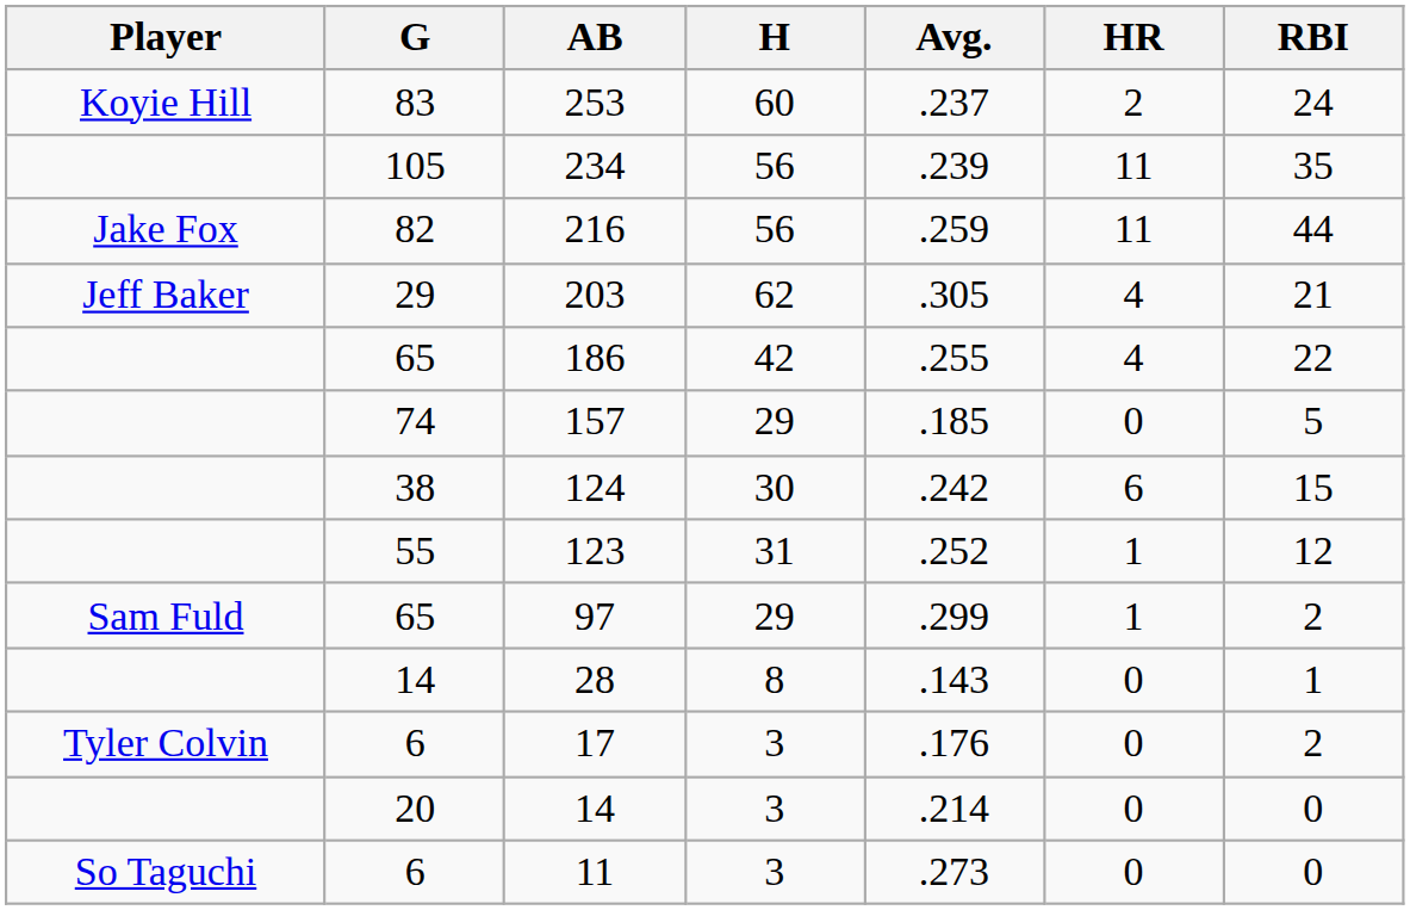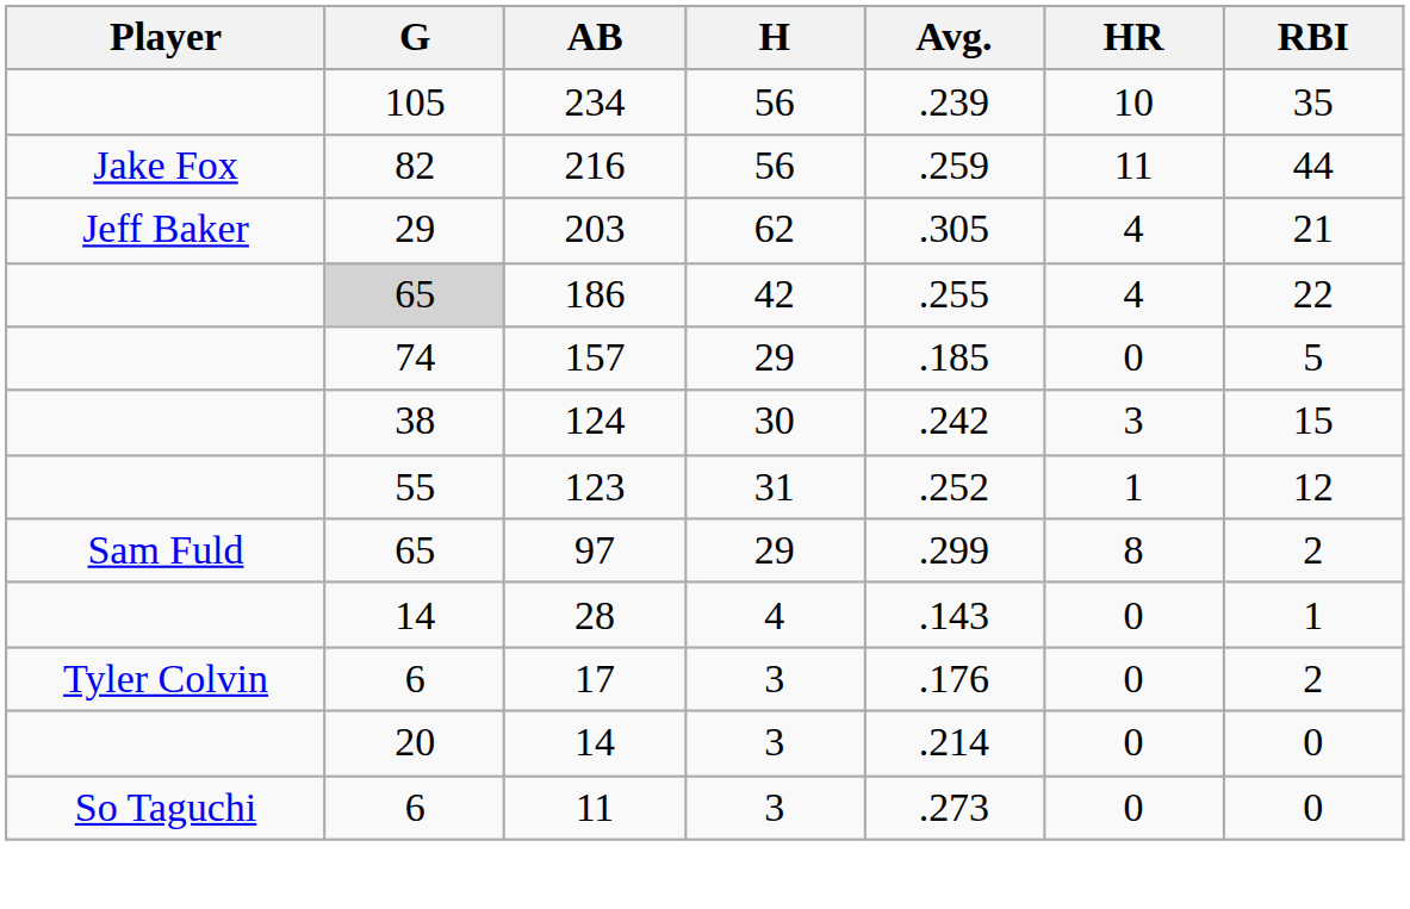- row: Koyie Hill | 83 | 253 | 60 | .237 | 2 | 24
234 | HR: 11 -> 10
186 | G: no background -> lightgrey background
124 | HR: 6 -> 3
97 | HR: 1 -> 8
28 | H: 8 -> 4
